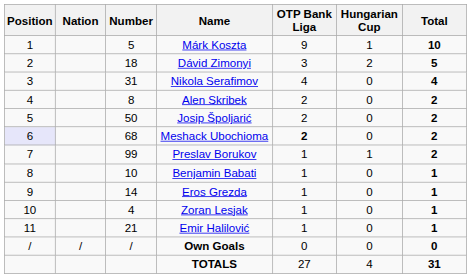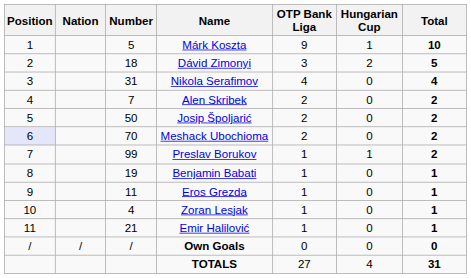Alen Skribek | Number: 8 -> 7
Meshack Ubochioma | Number: 68 -> 70
Meshack Ubochioma | OTP Bank Liga: bold -> normal
Benjamin Babati | Number: 10 -> 19
Eros Grezda | Number: 14 -> 11
